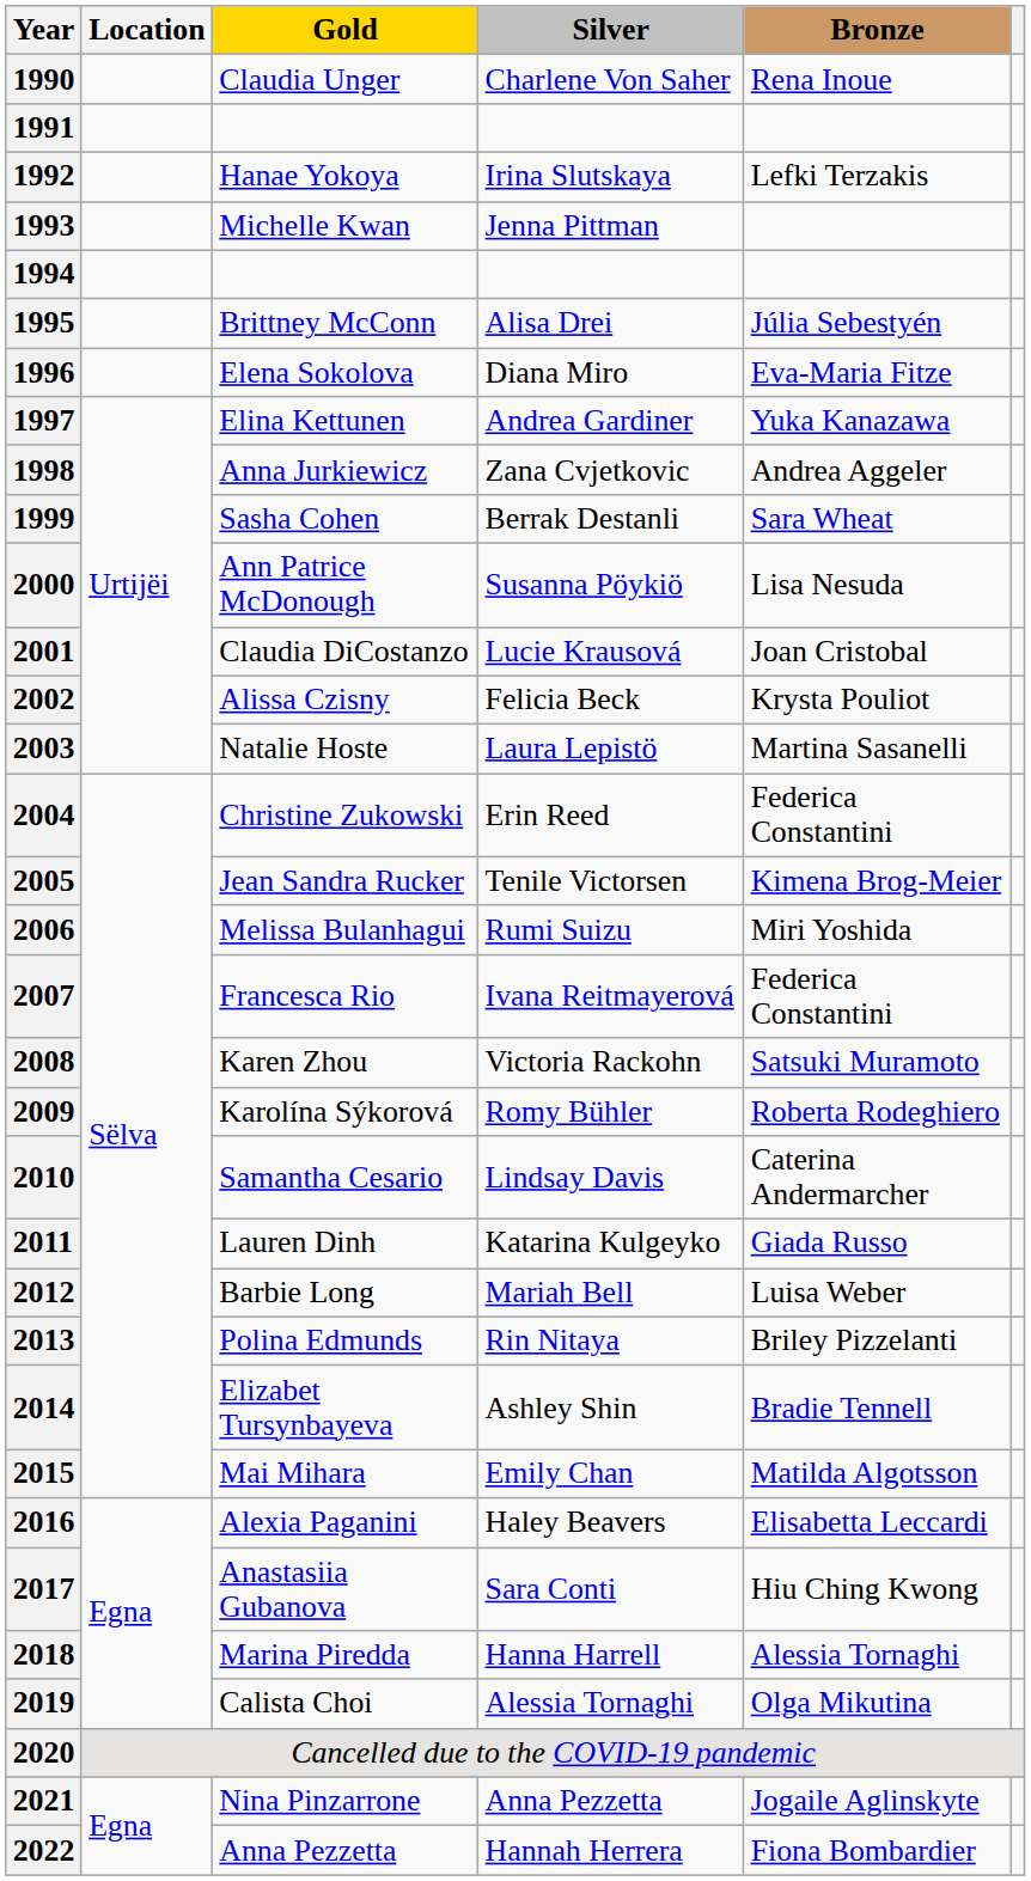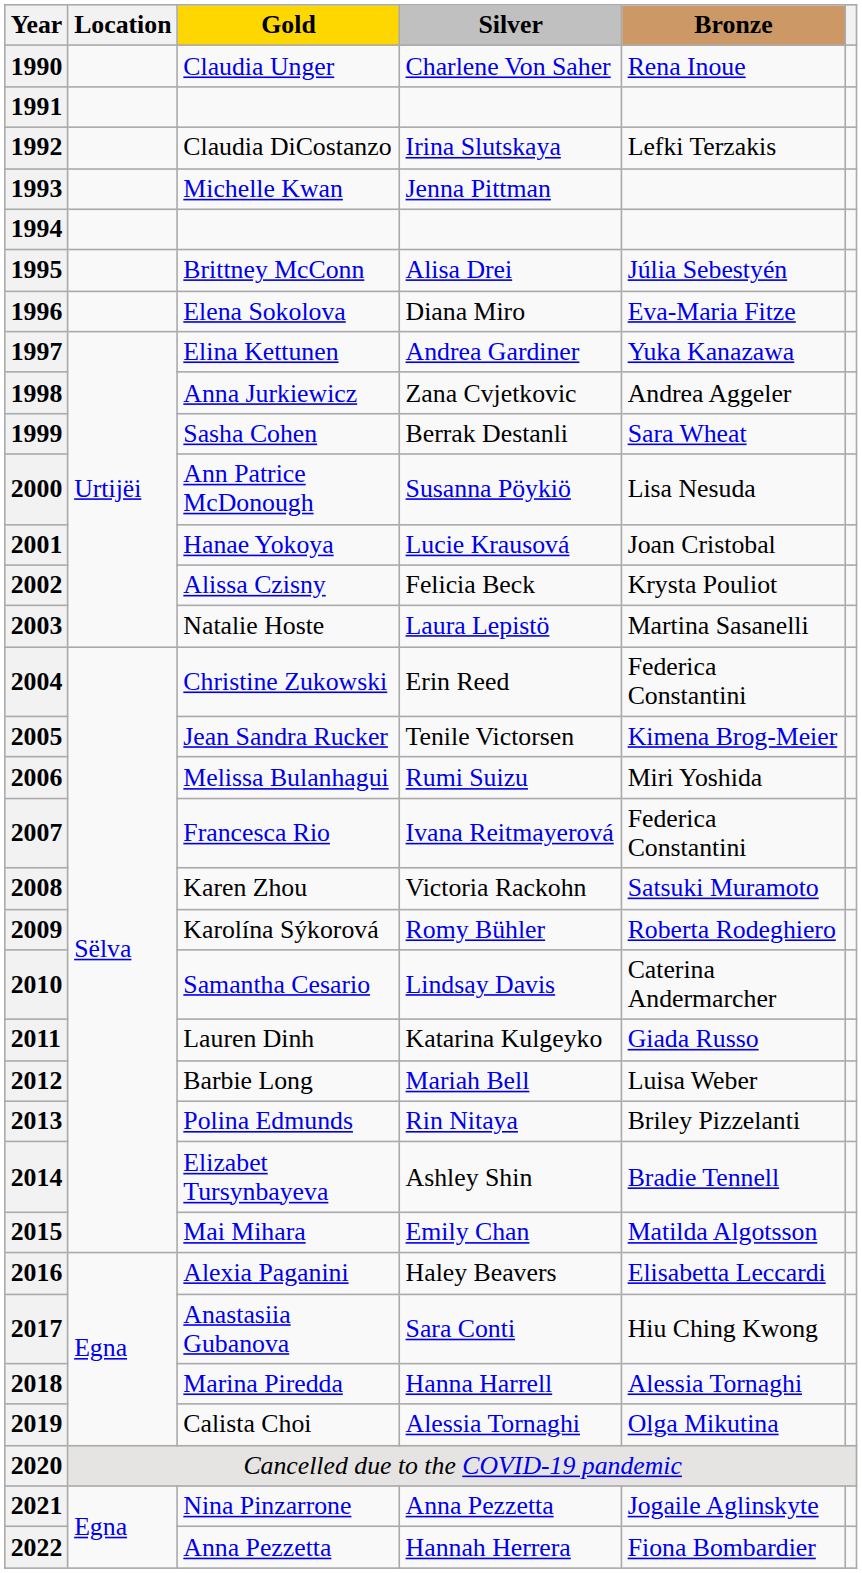1992 | Gold: Hanae Yokoya -> Claudia DiCostanzo
2001 | Gold: Claudia DiCostanzo -> Hanae Yokoya
